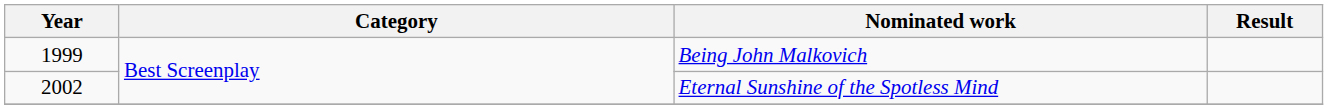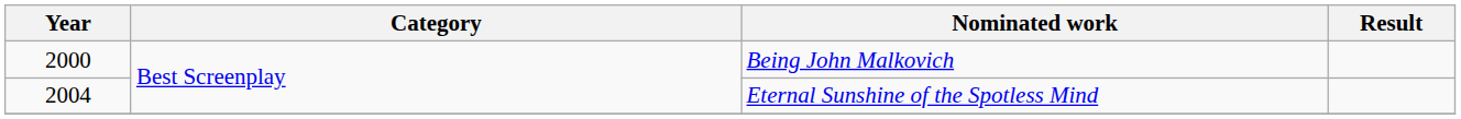Being John Malkovich | Year: 1999 -> 2000
Eternal Sunshine of the Spotless Mind | Year: 2002 -> 2004
